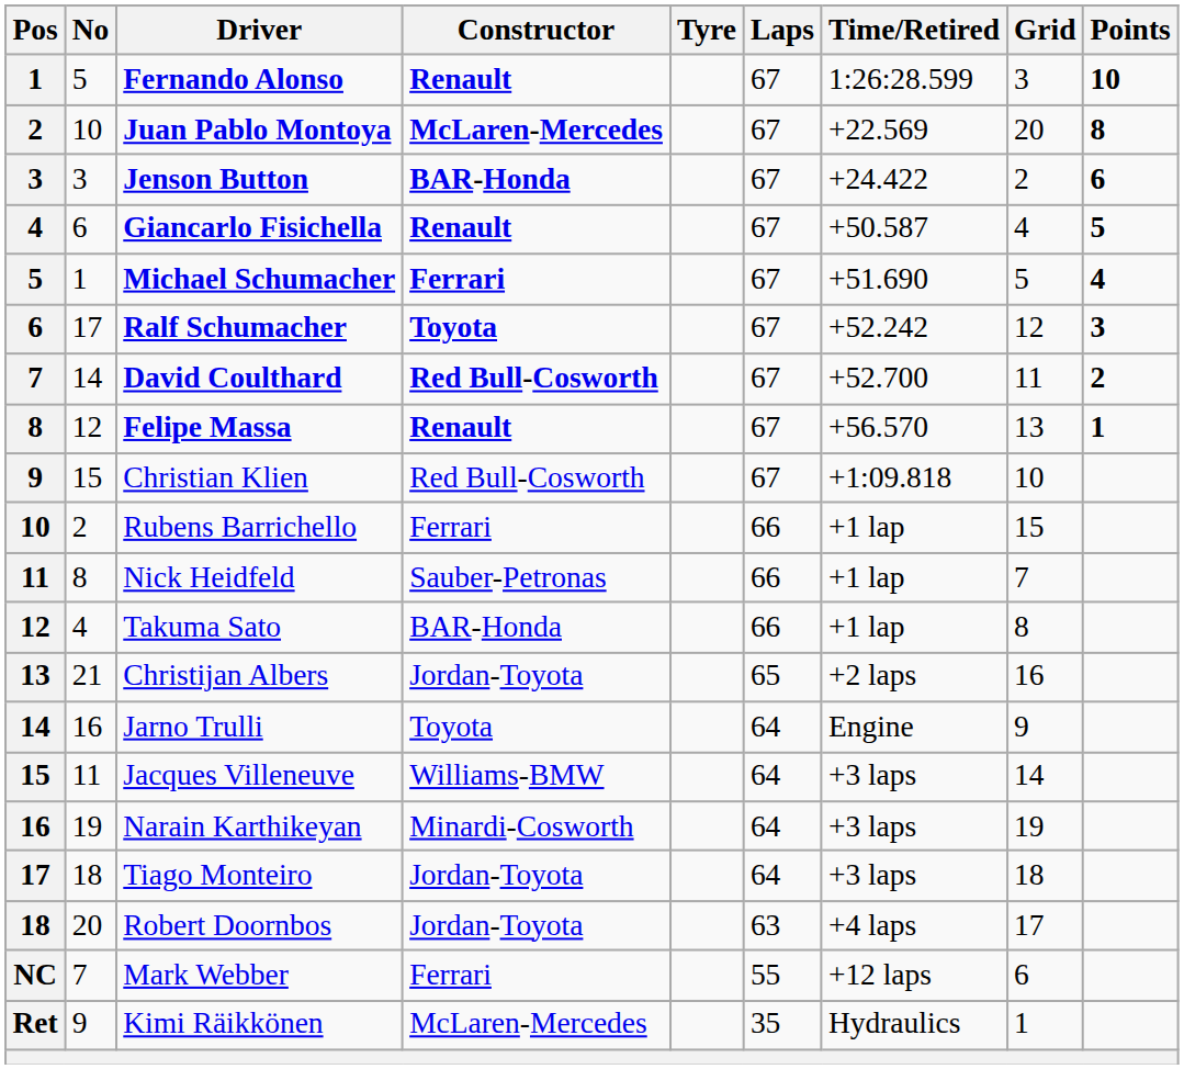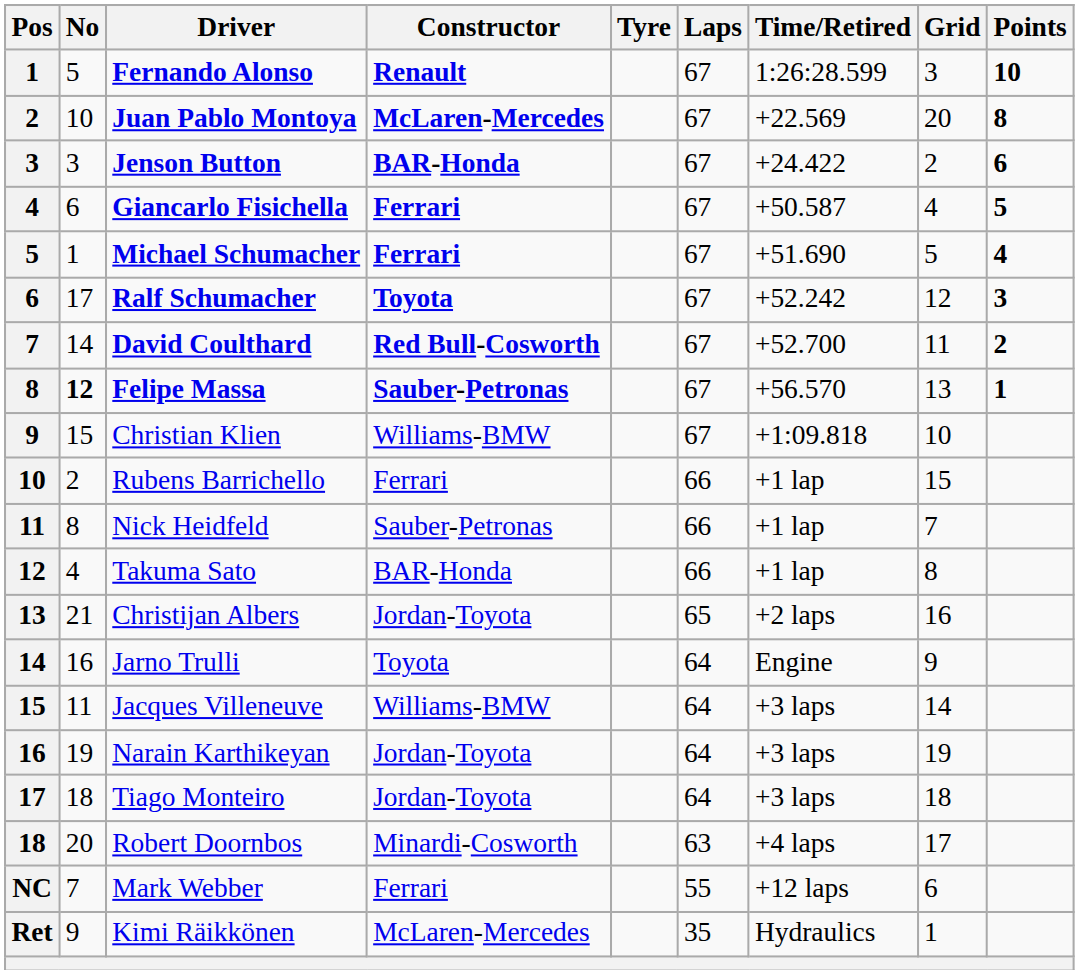Giancarlo Fisichella | Constructor: Renault -> Ferrari
Felipe Massa | No: normal -> bold
Felipe Massa | Constructor: Renault -> Sauber-Petronas
Christian Klien | Constructor: Red Bull-Cosworth -> Williams-BMW
Narain Karthikeyan | Constructor: Minardi-Cosworth -> Jordan-Toyota
Robert Doornbos | Constructor: Jordan-Toyota -> Minardi-Cosworth
